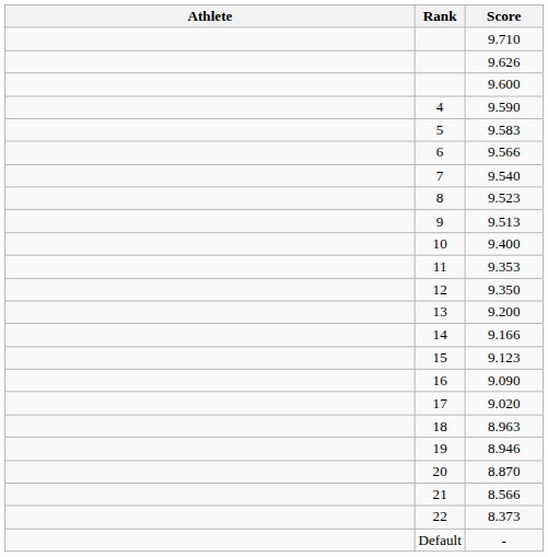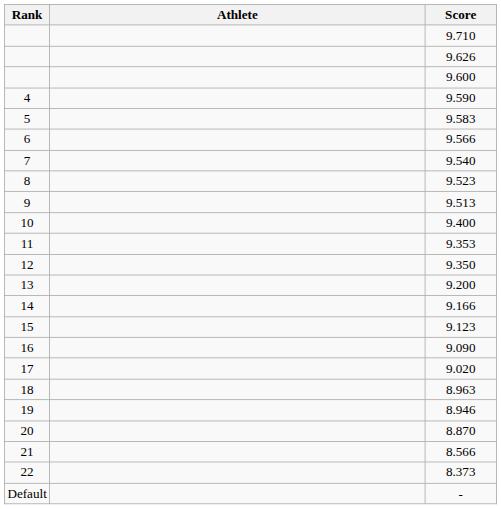columns swapped: Rank <-> Athlete
